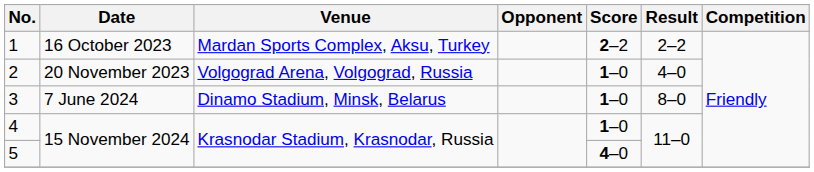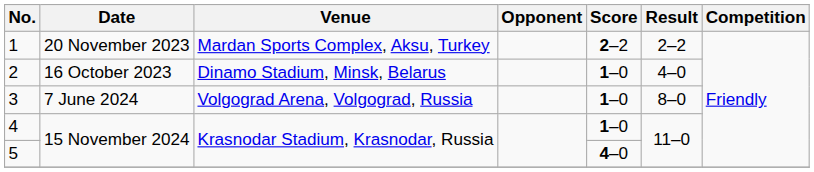1 | Date: 16 October 2023 -> 20 November 2023
2 | Date: 20 November 2023 -> 16 October 2023
2 | Venue: Volgograd Arena, Volgograd, Russia -> Dinamo Stadium, Minsk, Belarus
3 | Venue: Dinamo Stadium, Minsk, Belarus -> Volgograd Arena, Volgograd, Russia
